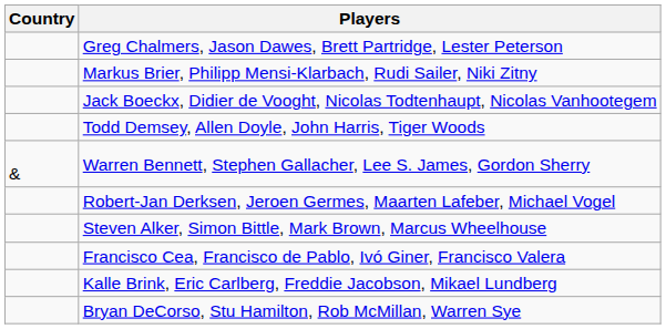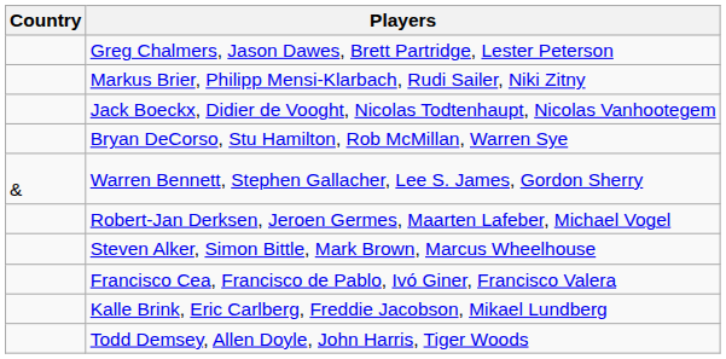rows swapped: Bryan DeCorso, Stu Hamilton, Rob McMillan, Warren Sye <-> Todd Demsey, Allen Doyle, John Harris, Tiger Woods
